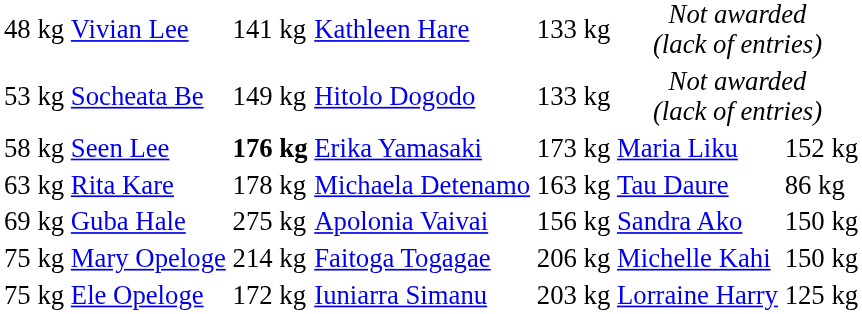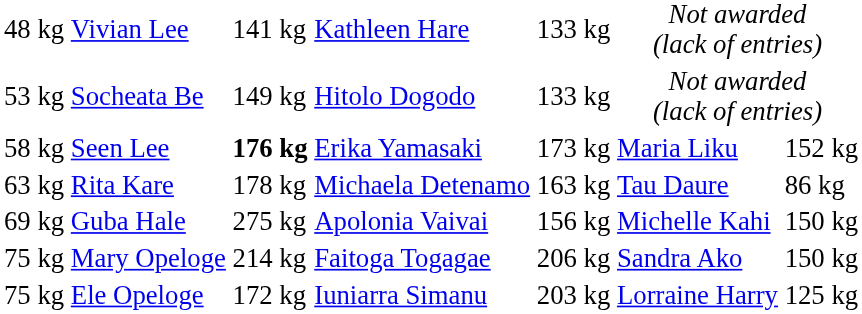Guba Hale | column 6: Sandra Ako -> Michelle Kahi
Mary Opeloge | column 6: Michelle Kahi -> Sandra Ako
